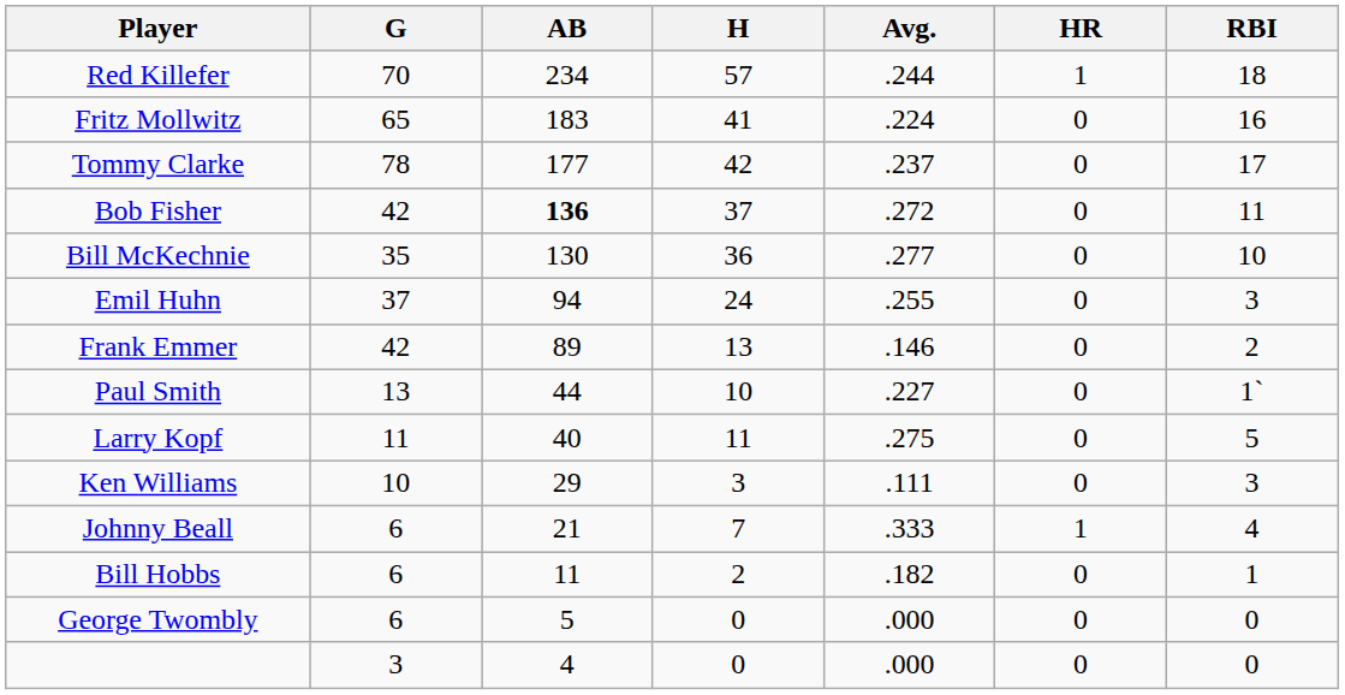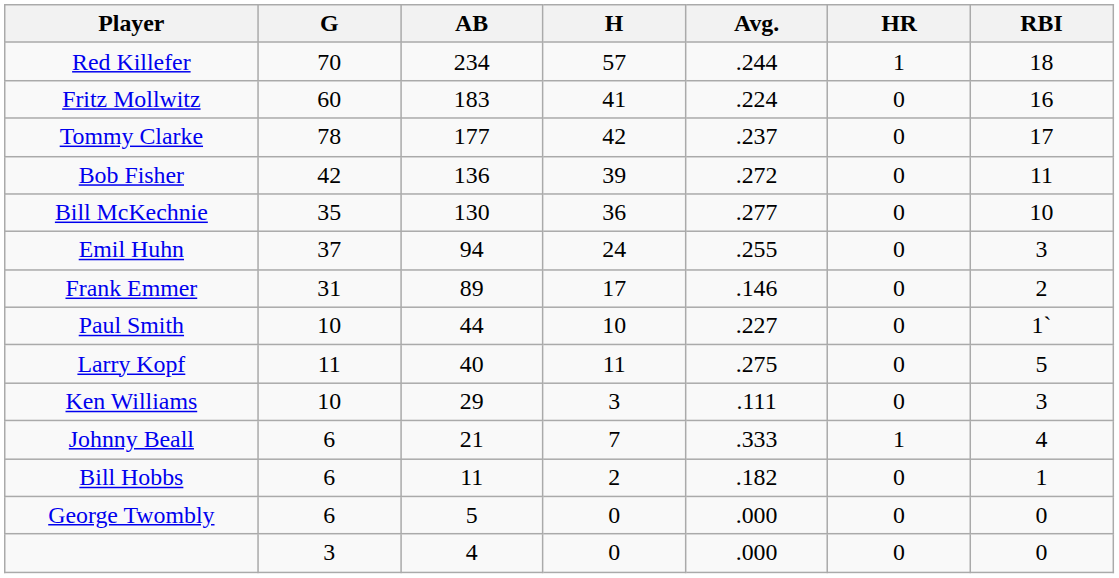Fritz Mollwitz | G: 65 -> 60
Bob Fisher | AB: bold -> normal
Bob Fisher | H: 37 -> 39
Frank Emmer | G: 42 -> 31
Frank Emmer | H: 13 -> 17
Paul Smith | G: 13 -> 10
